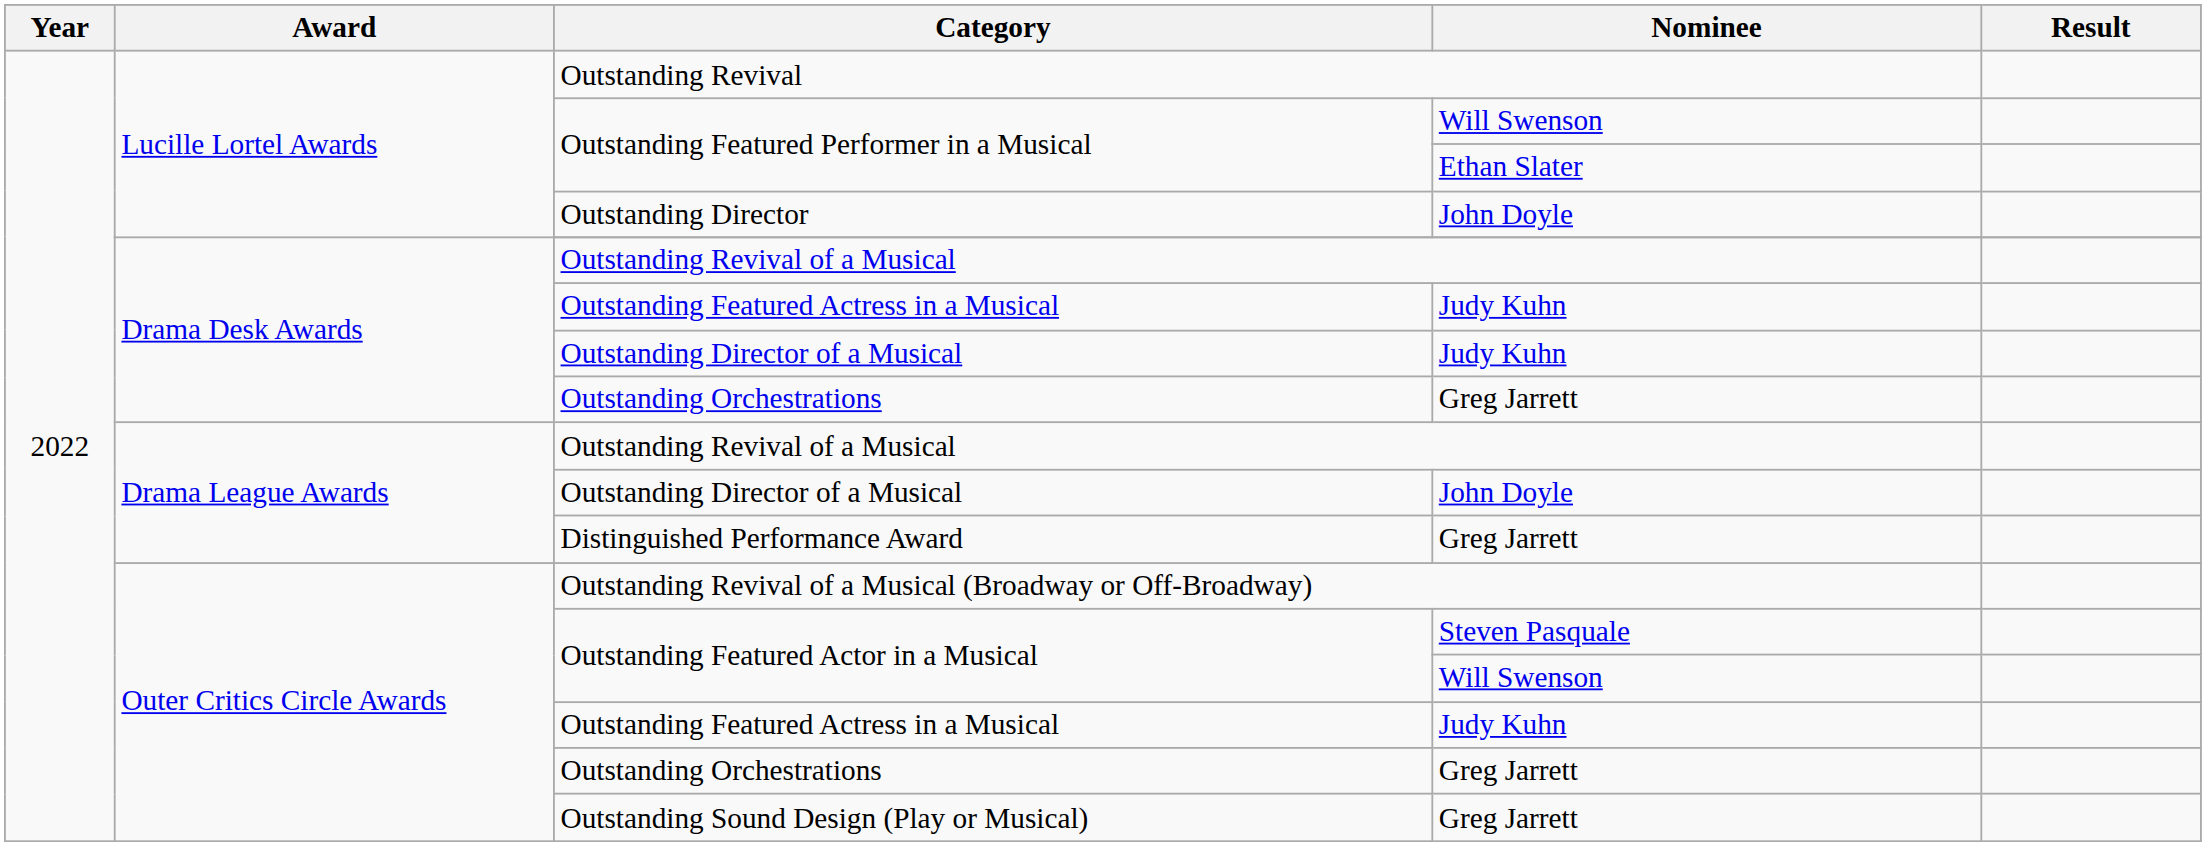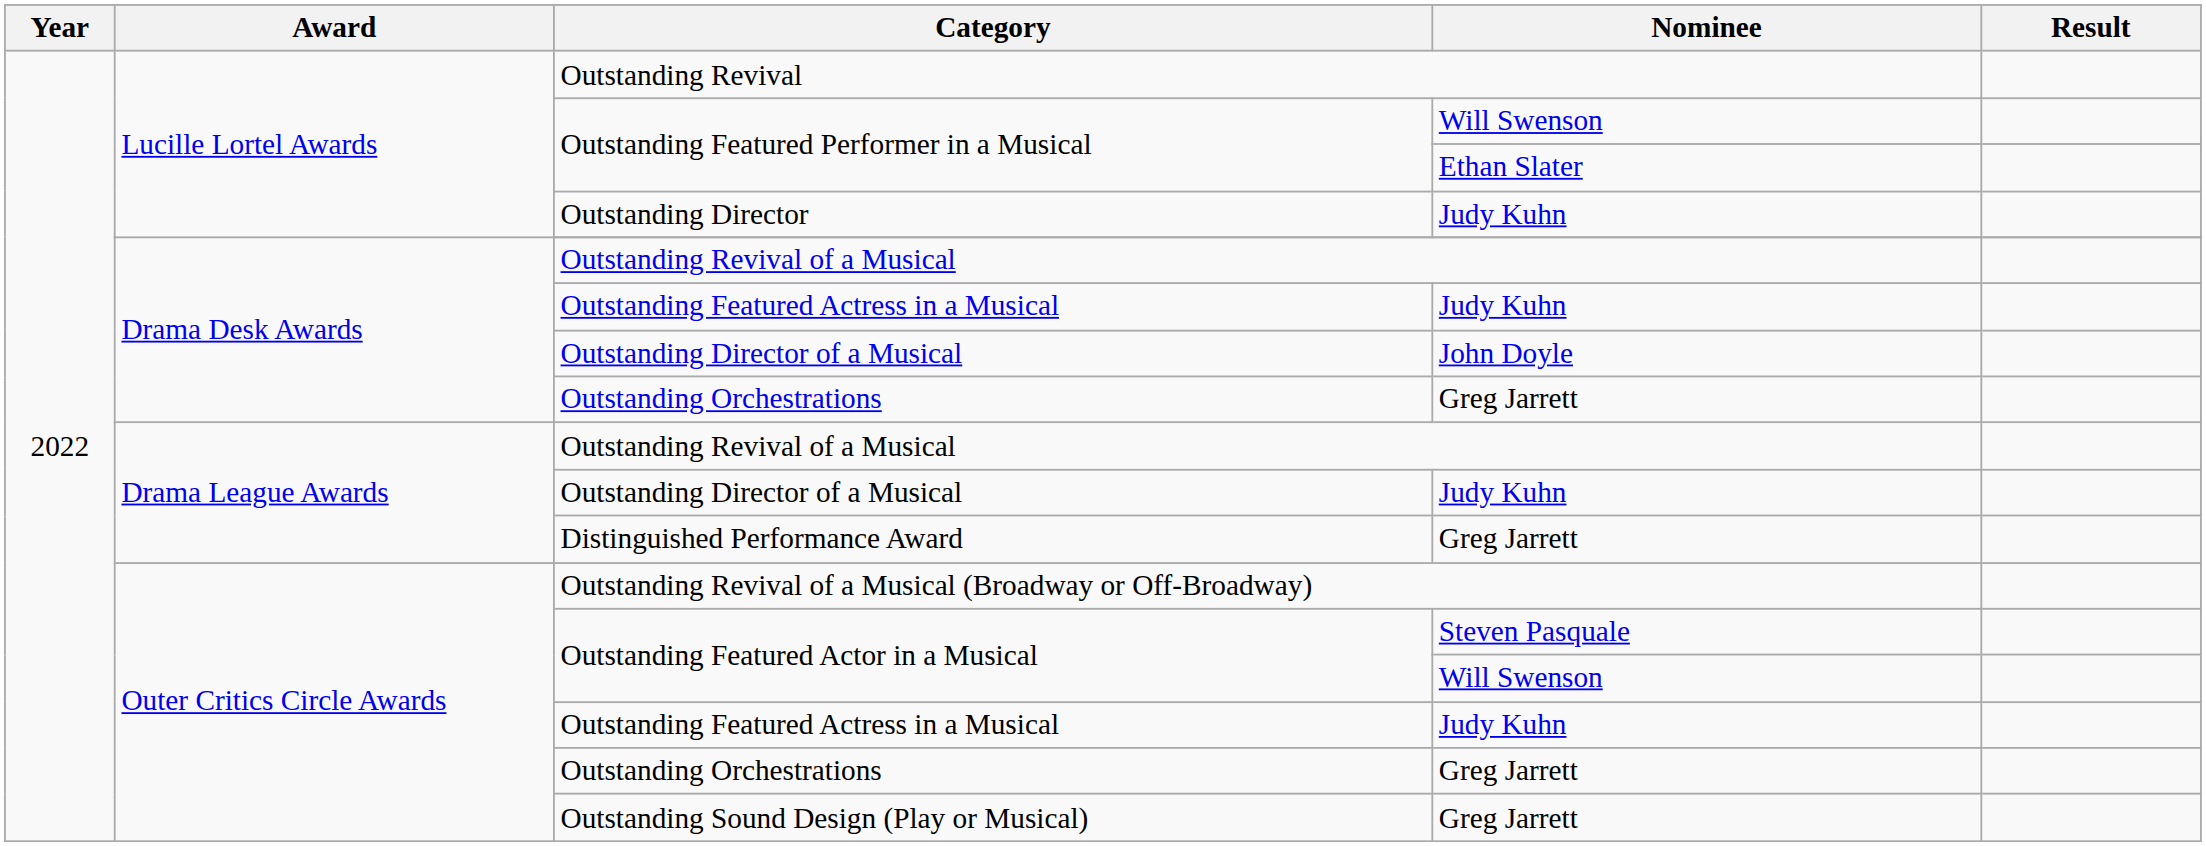Outstanding Director | Nominee: John Doyle -> Judy Kuhn
Drama Desk Awards / Outstanding Director of a Musical | Nominee: Judy Kuhn -> John Doyle
Drama League Awards / Outstanding Director of a Musical | Nominee: John Doyle -> Judy Kuhn
